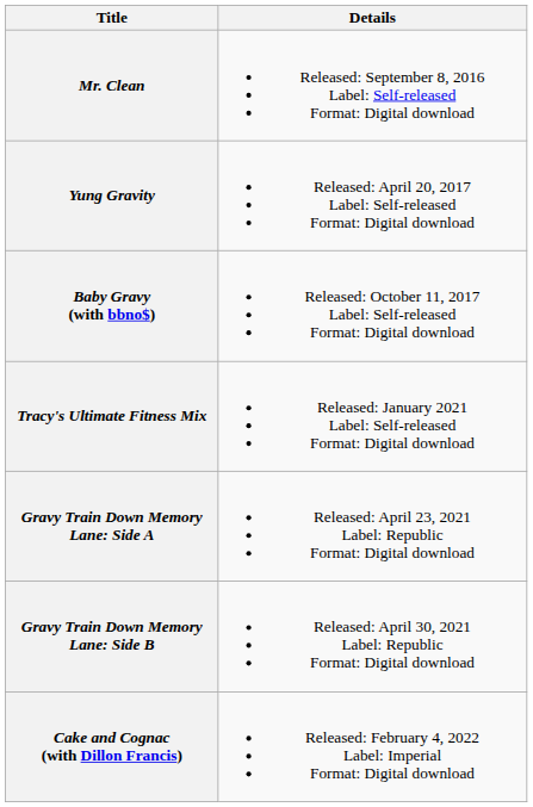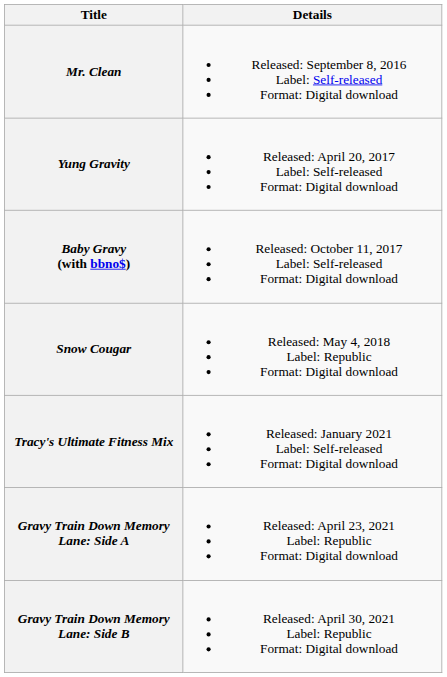+ row: Snow Cougar | Released: May 4, 2018 Label: Republic Format: Digital download
- row: Cake and Cognac (with Dillon Francis) | Released: February 4, 2022 Label: Imperial Format: Digital download
